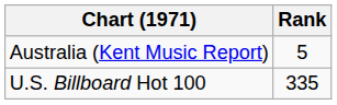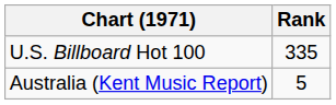rows swapped: Australia (Kent Music Report) <-> U.S. Billboard Hot 100
